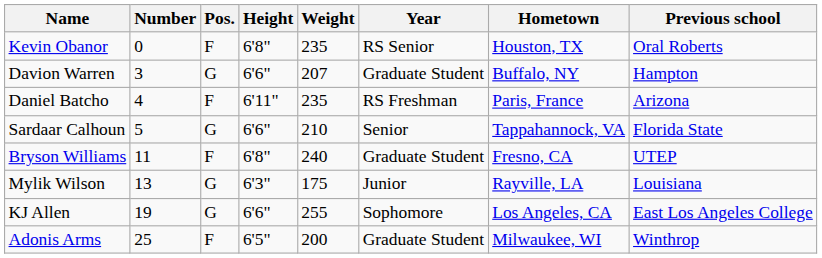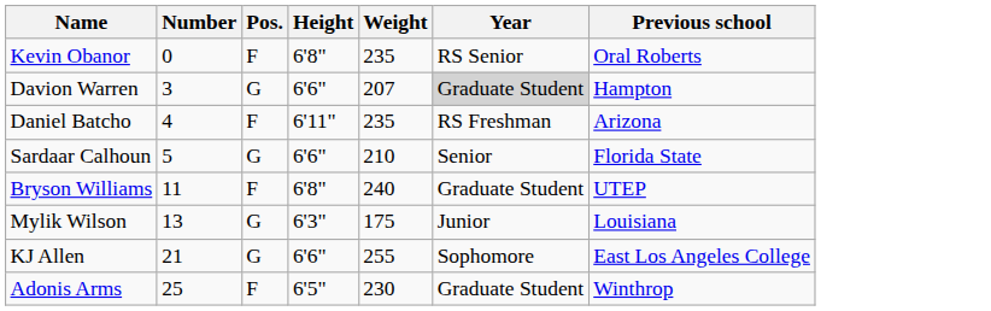- column: Hometown | Houston, TX | Buffalo, NY | Paris, France | Tappahannock, VA | Fresno, CA | Rayville, LA | Los Angeles, CA | Milwaukee, WI
Davion Warren | Year: no background -> lightgrey background
KJ Allen | Number: 19 -> 21
Adonis Arms | Weight: 200 -> 230
